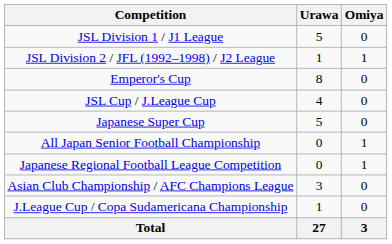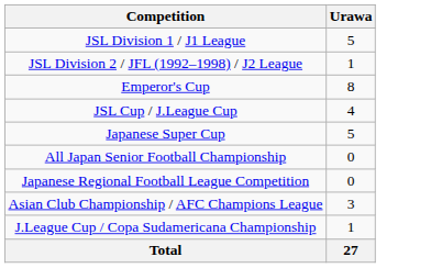- column: Omiya | 0 | 1 | 0 | 0 | 0 | 1 | 1 | 0 | 0 | 3
